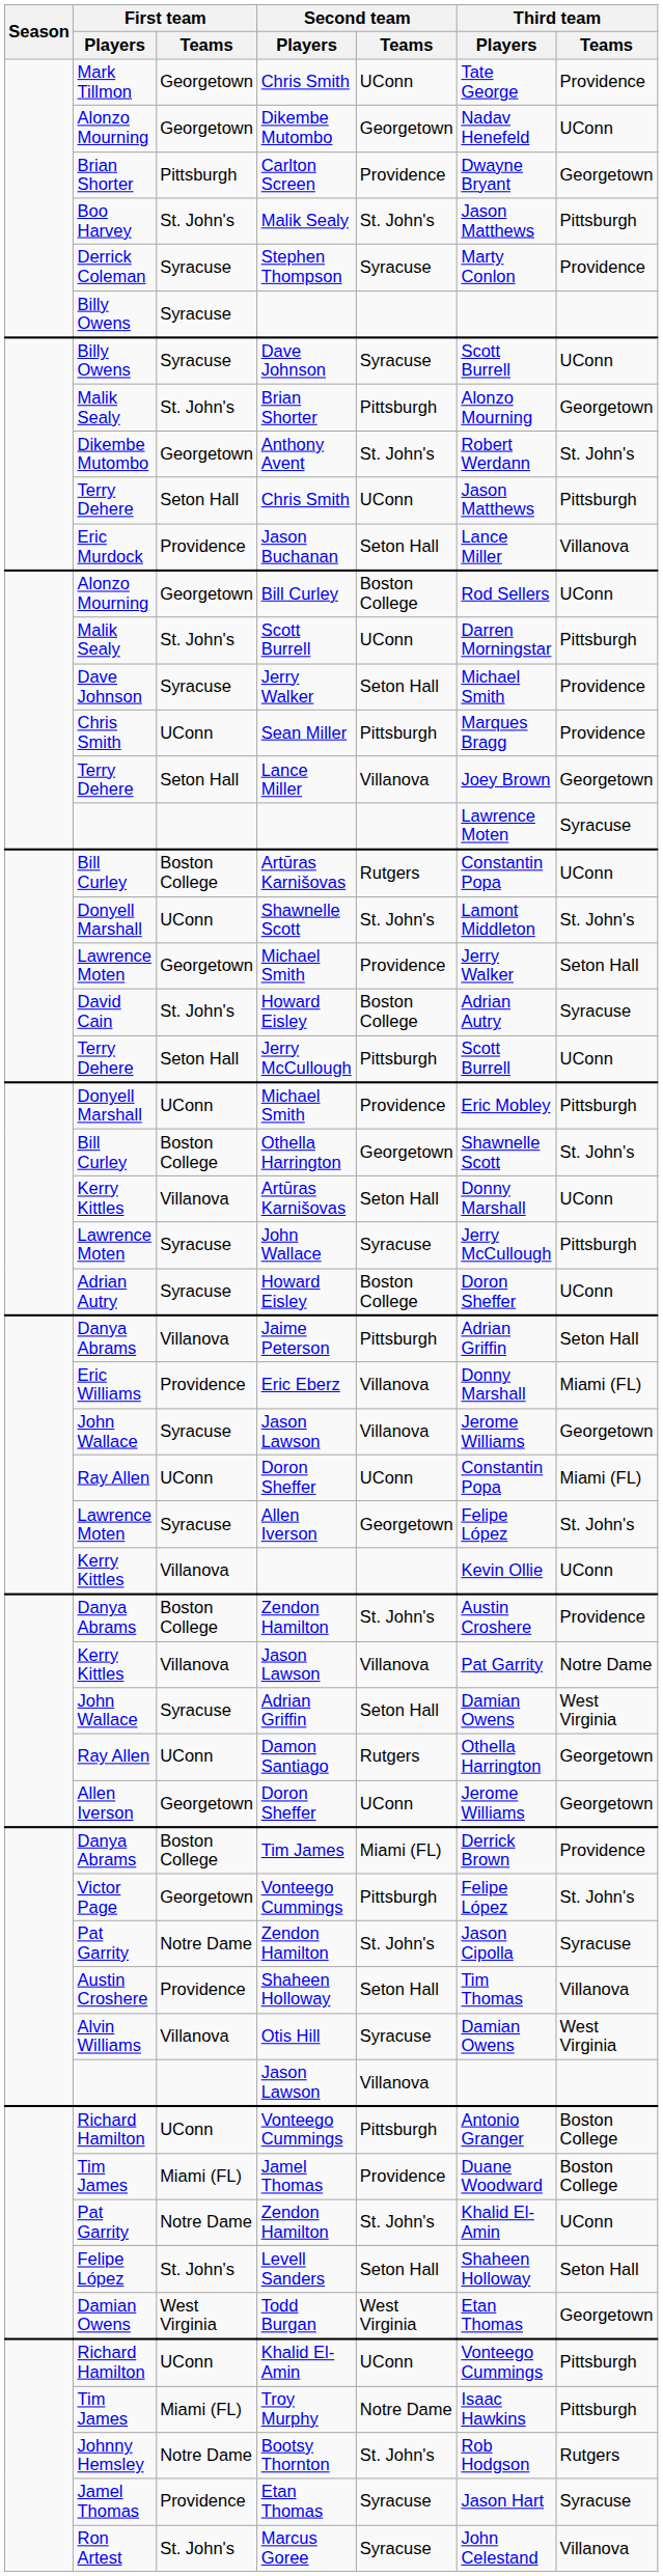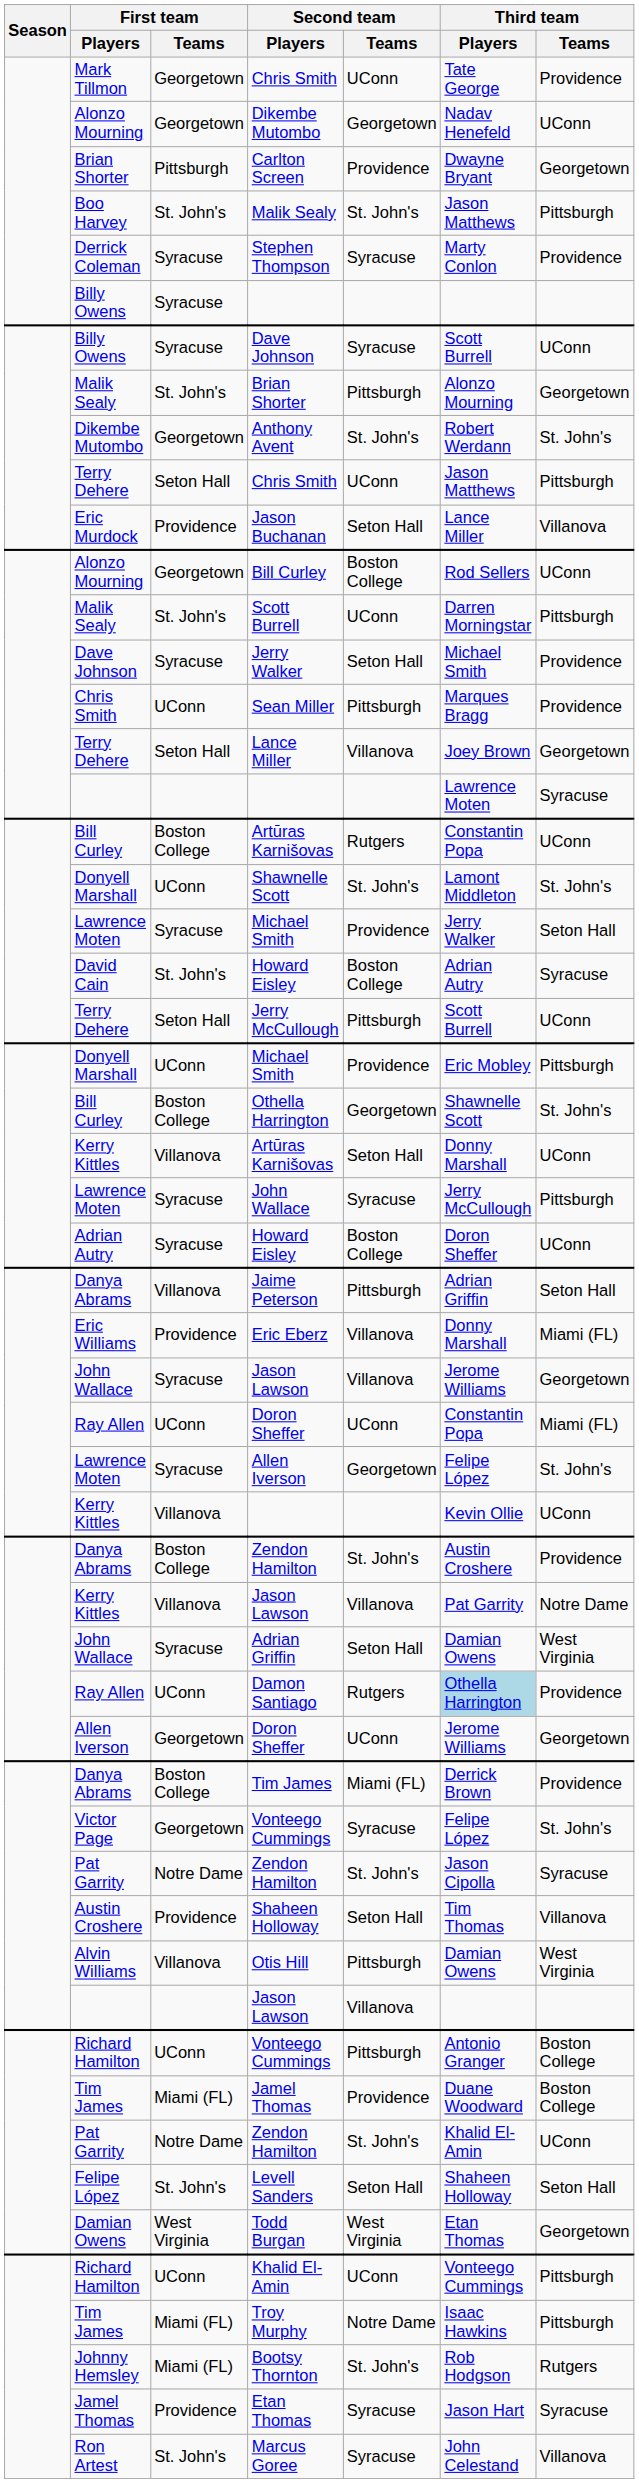Lawrence Moten / Michael Smith | First team / Teams: Georgetown -> Syracuse
Damon Santiago | Third team / Players: no background -> lightblue background
Damon Santiago | Third team / Teams: Georgetown -> Providence
Victor Page / Vonteego Cummings | Second team / Teams: Pittsburgh -> Syracuse
Otis Hill | Second team / Teams: Syracuse -> Pittsburgh
Bootsy Thornton | First team / Teams: Notre Dame -> Miami (FL)
